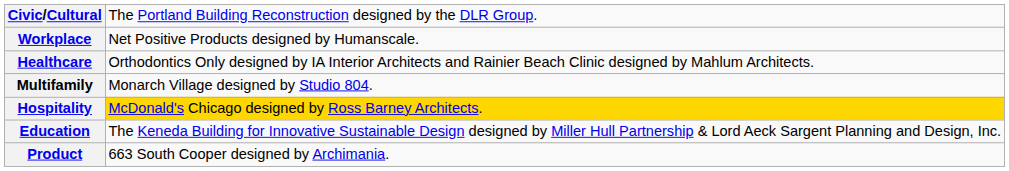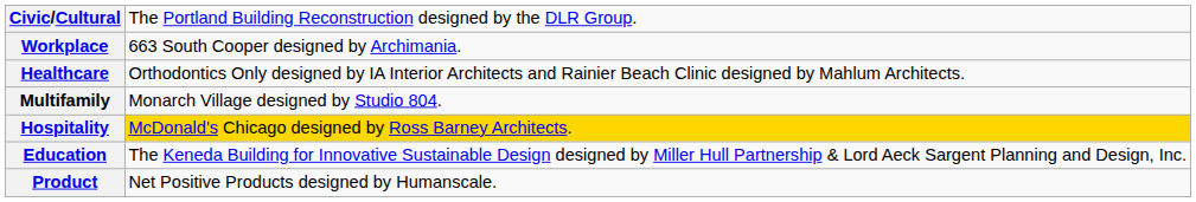Workplace | column 2: Net Positive Products designed by Humanscale. -> 663 South Cooper designed by Archimania.
Product | column 2: 663 South Cooper designed by Archimania. -> Net Positive Products designed by Humanscale.
